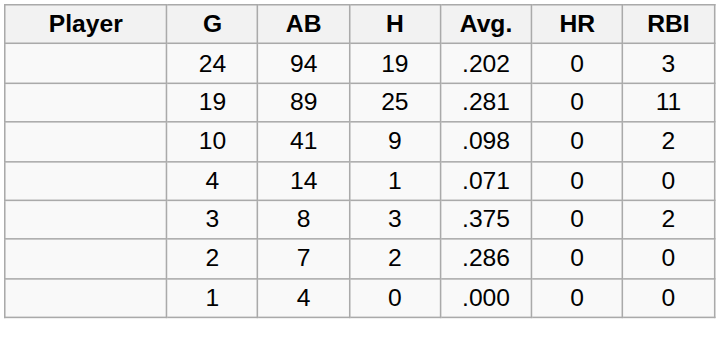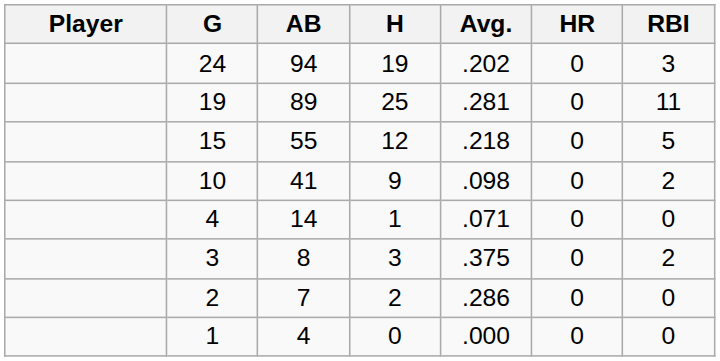+ row: 15 | 55 | 12 | .218 | 0 | 5
